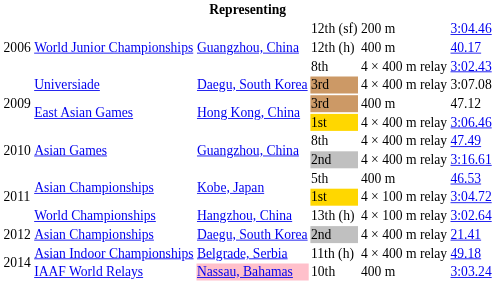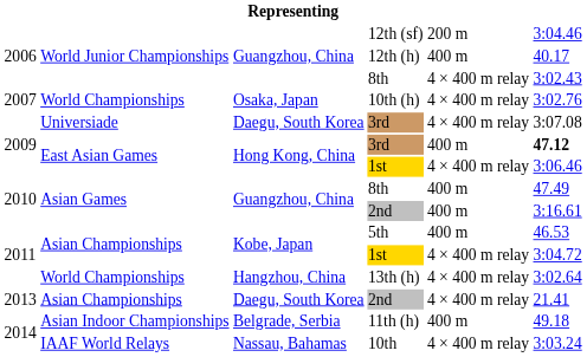+ row: 2007 | World Championships | Osaka, Japan | 10th (h) | 4 × 400 m relay | 3:02.76
East Asian Games / 3rd | column 6: normal -> bold
Asian Games / 8th | column 5: 4 × 400 m relay -> 400 m
Asian Games / 2nd | column 5: 4 × 400 m relay -> 400 m
Asian Championships / 1st | column 5: 4 × 100 m relay -> 4 × 400 m relay
13th (h) | column 5: 4 × 100 m relay -> 4 × 400 m relay
Asian Championships / 2nd | column 1: 2012 -> 2013
11th (h) | column 5: 4 × 400 m relay -> 400 m
10th | column 3: pink background -> no background
10th | column 5: 400 m -> 4 × 400 m relay
